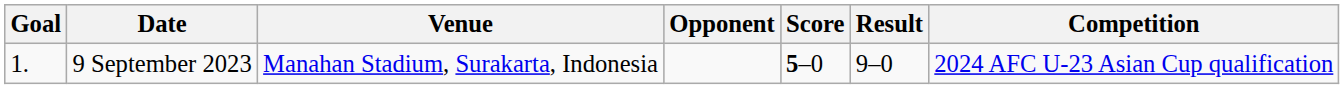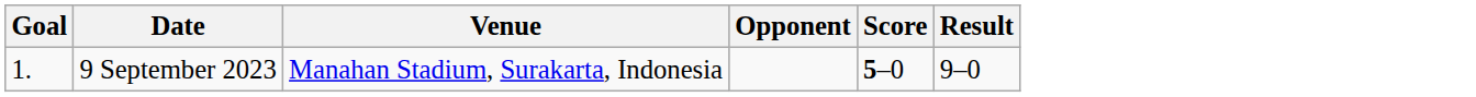- column: Competition | 2024 AFC U-23 Asian Cup qualification
